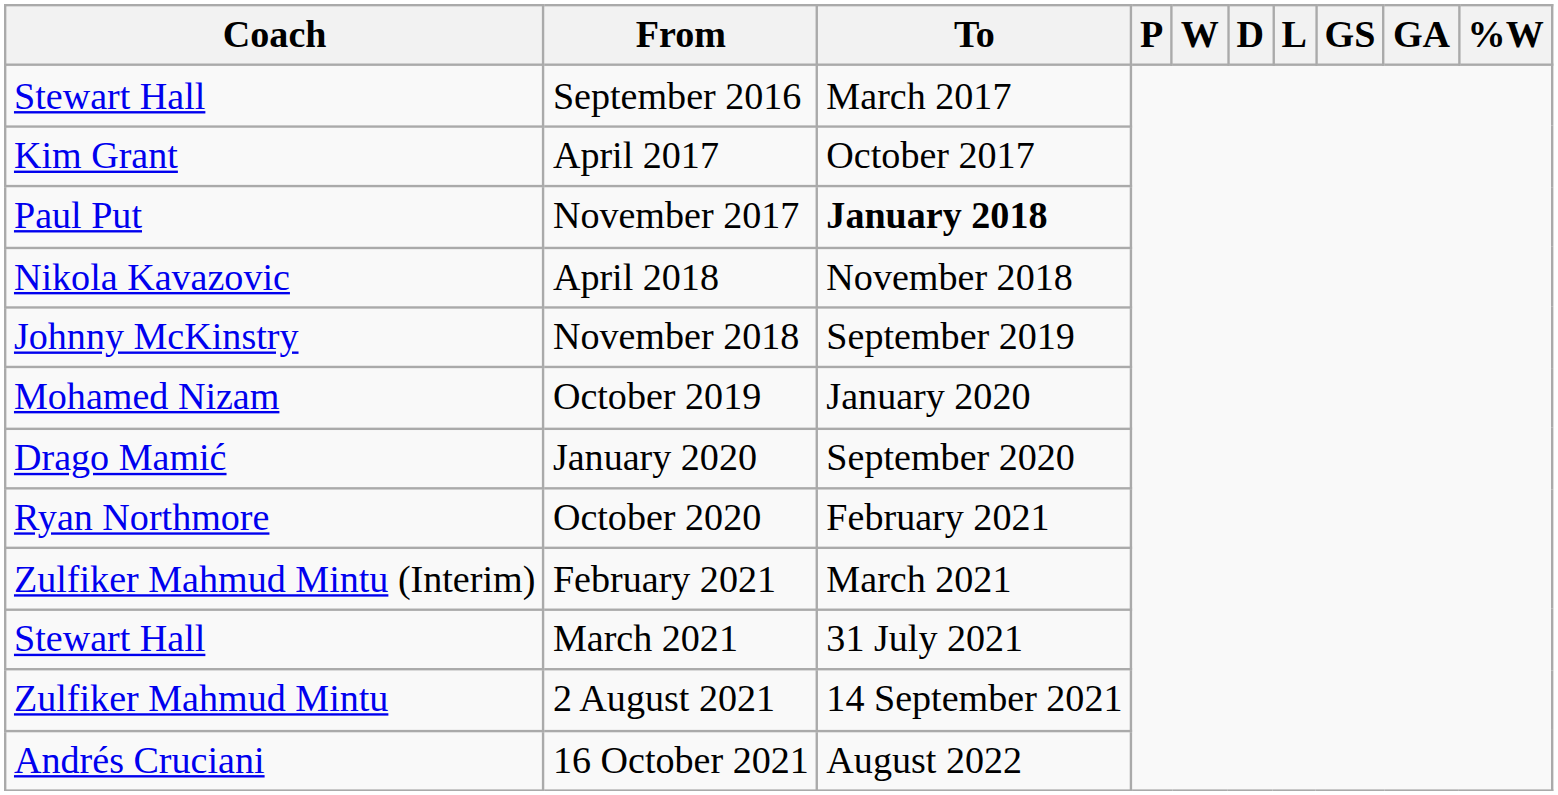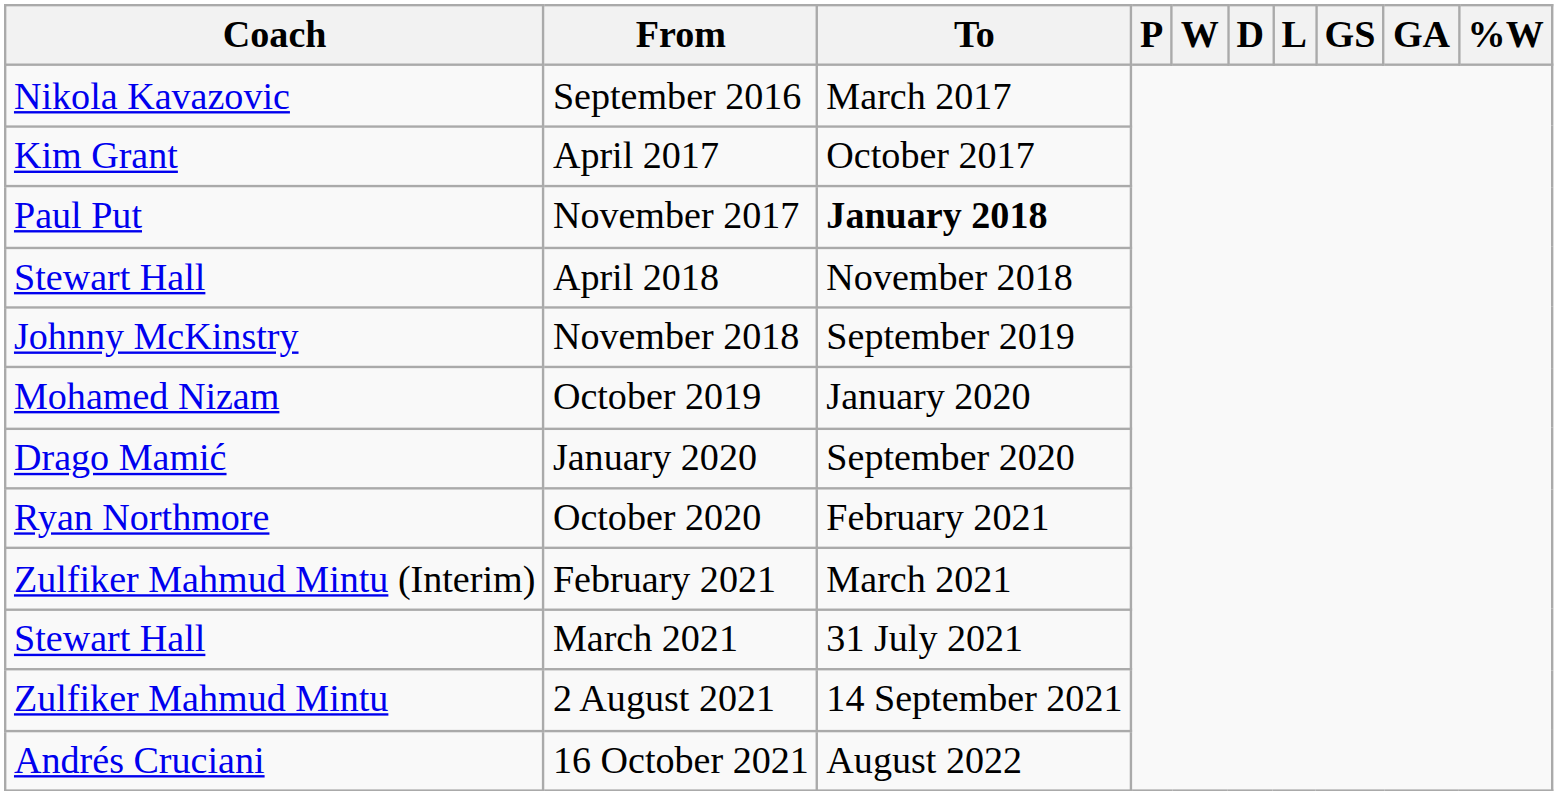September 2016 | Coach: Stewart Hall -> Nikola Kavazovic
April 2018 | Coach: Nikola Kavazovic -> Stewart Hall
